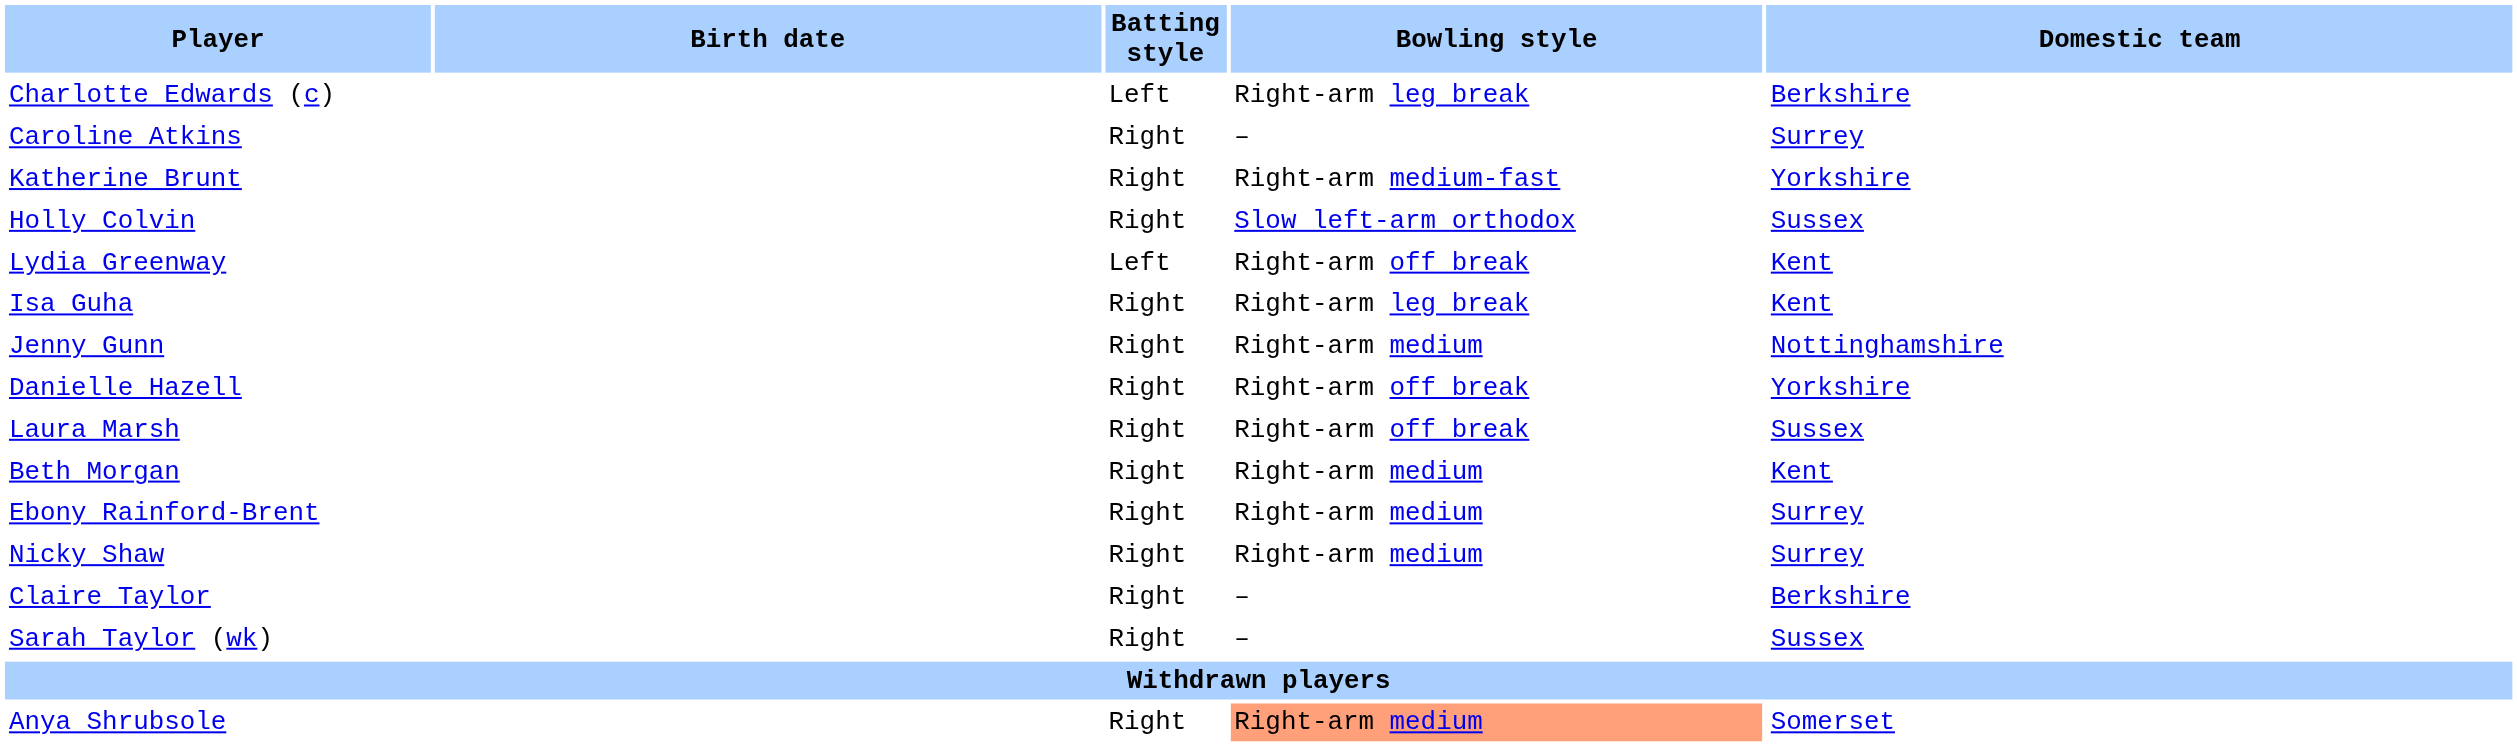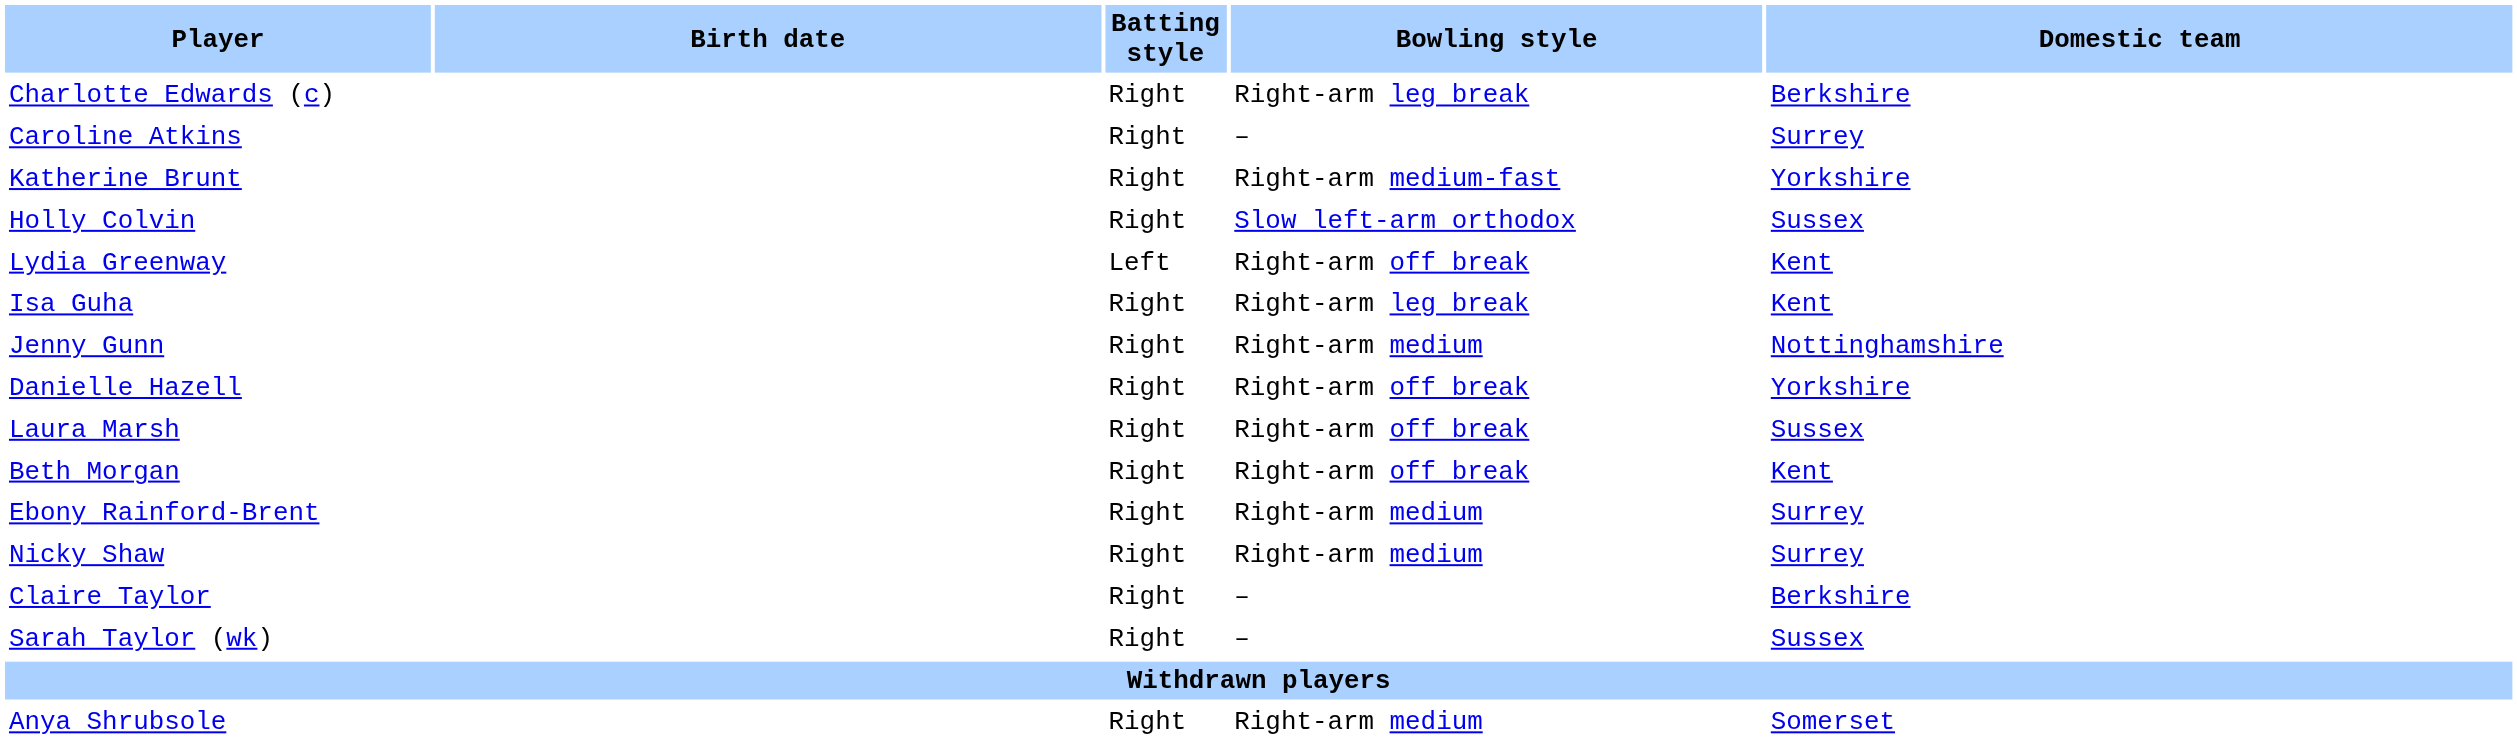Charlotte Edwards (c) | Batting style: Left -> Right
Beth Morgan | Bowling style: Right-arm medium -> Right-arm off break
Anya Shrubsole | Bowling style: lightsalmon background -> no background
